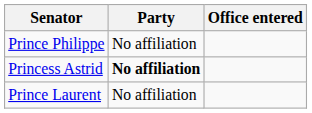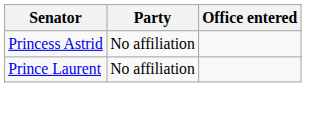- row: Prince Philippe | No affiliation
Princess Astrid | Party: bold -> normal
